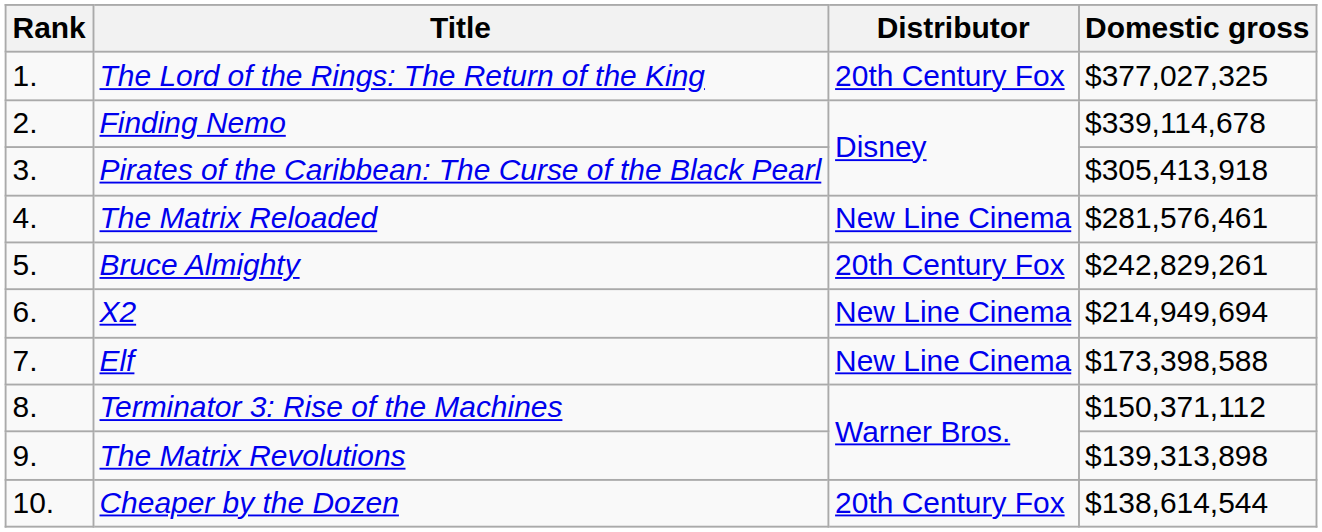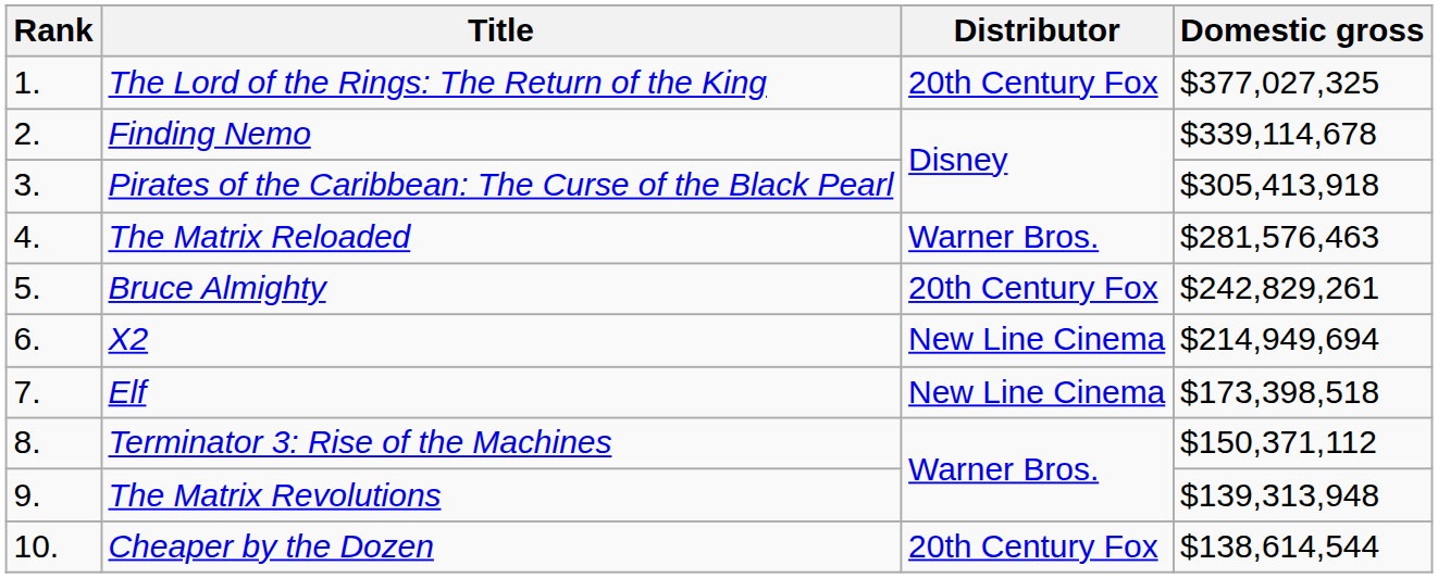The Matrix Reloaded | Distributor: New Line Cinema -> Warner Bros.
The Matrix Reloaded | Domestic gross: $281,576,461 -> $281,576,463
Elf | Domestic gross: $173,398,588 -> $173,398,518
The Matrix Revolutions | Domestic gross: $139,313,898 -> $139,313,948
